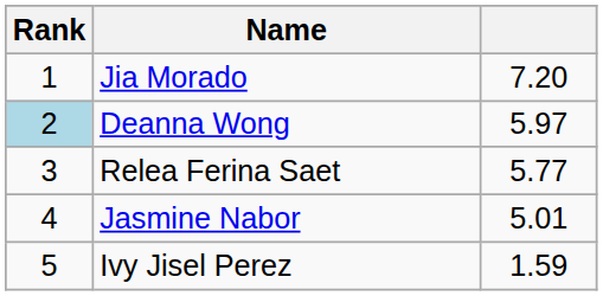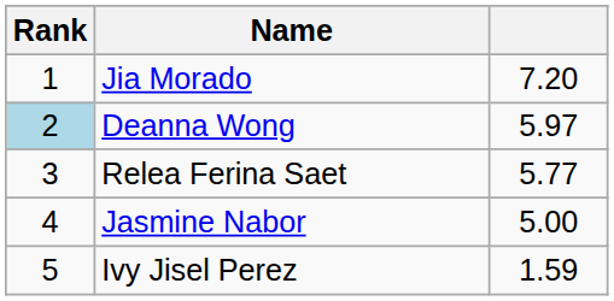Jasmine Nabor | column 3: 5.01 -> 5.00
